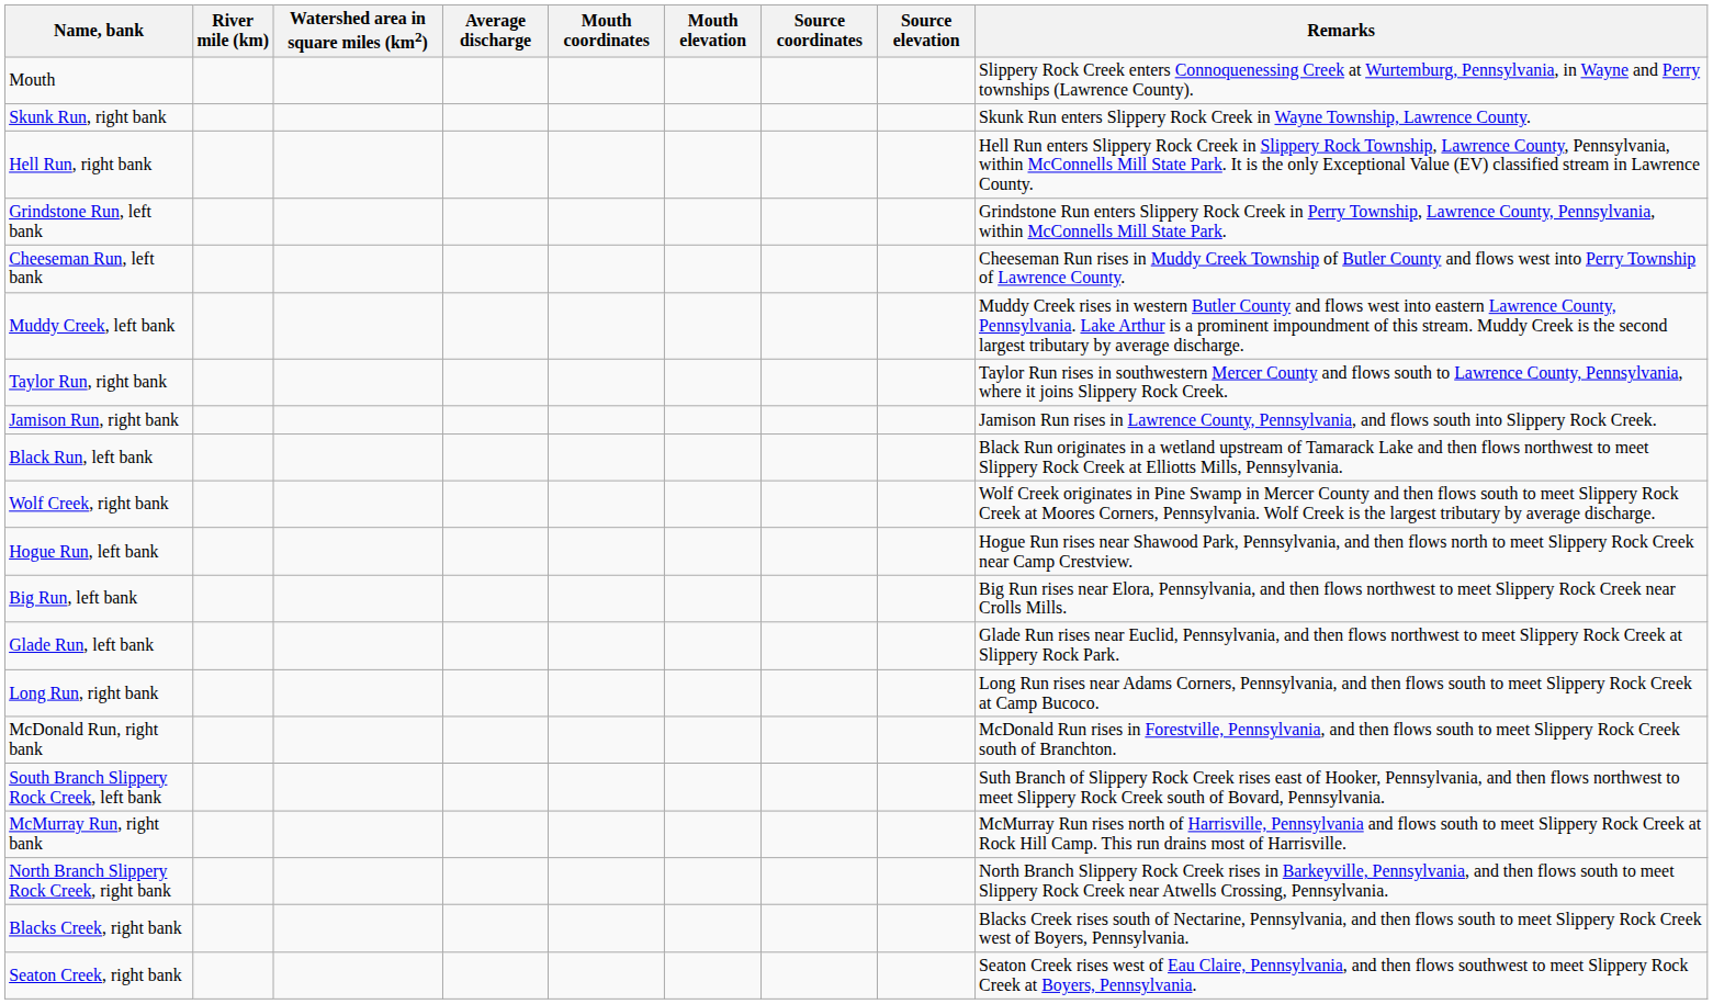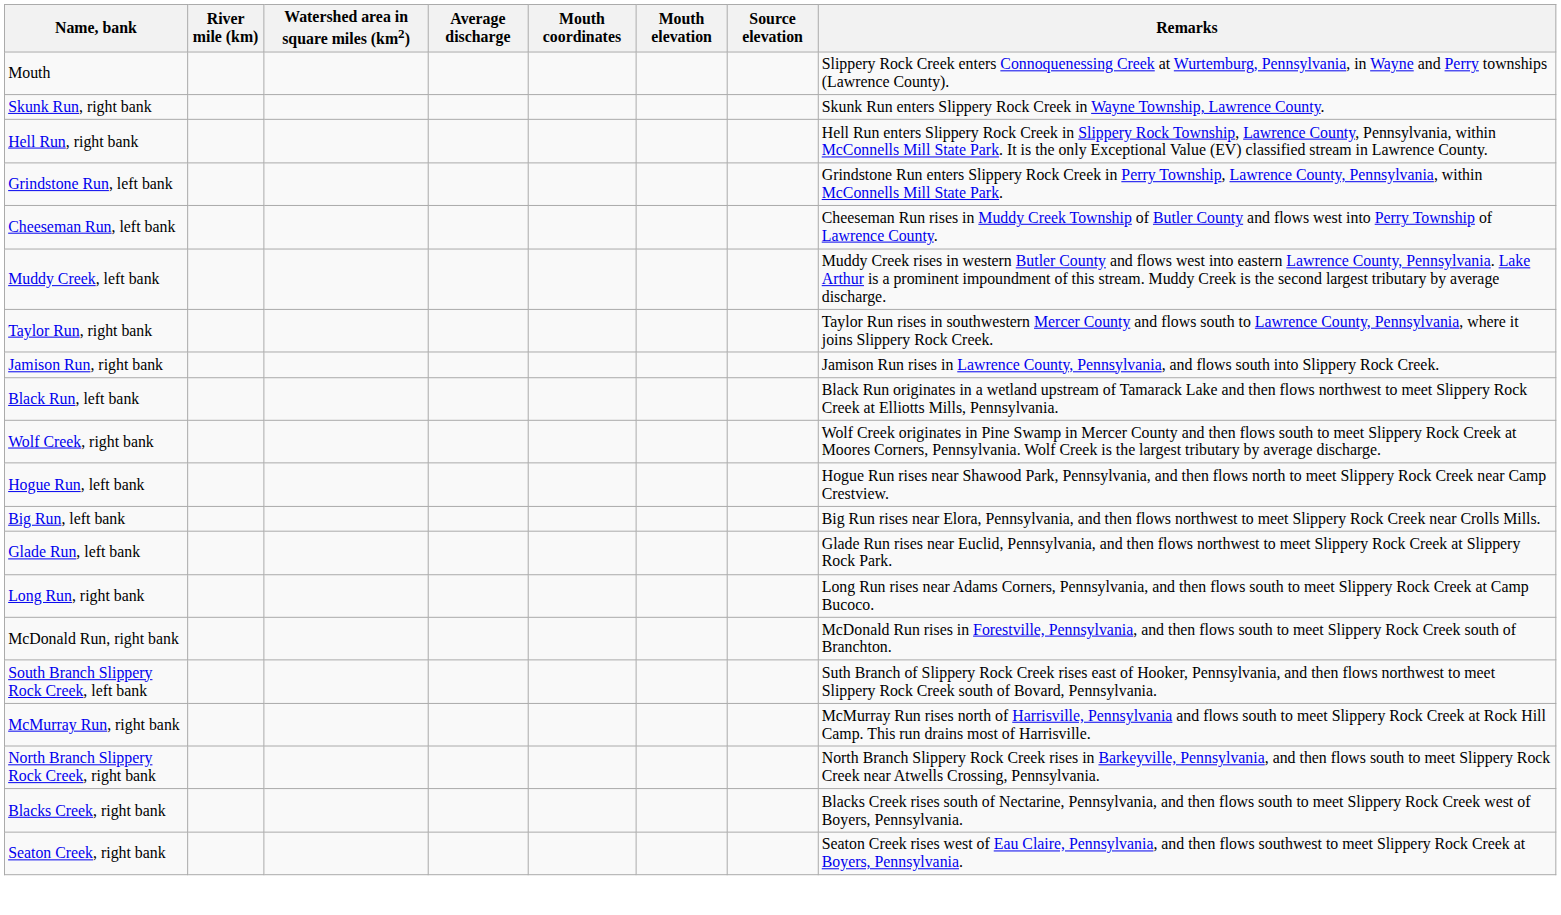- column: Source coordinates
